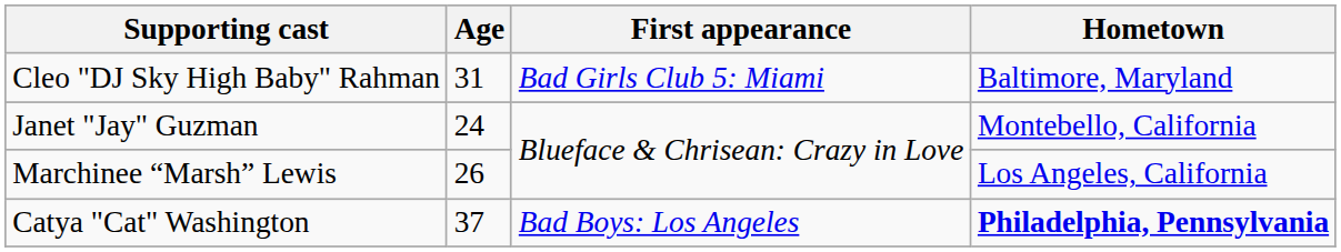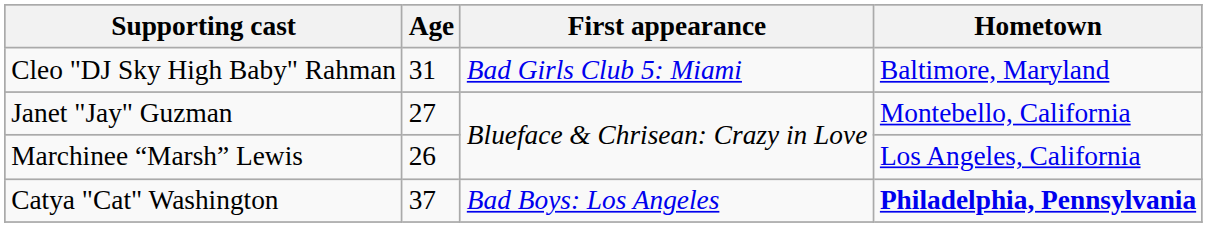Janet "Jay" Guzman | Age: 24 -> 27
